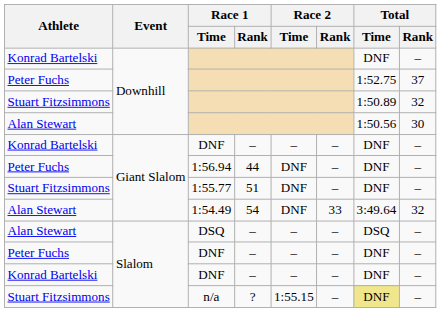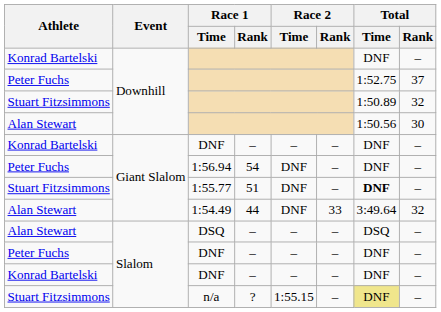1:56.94 | Race 1 / Rank: 44 -> 54
1:55.77 | Total / Time: normal -> bold
1:54.49 | Race 1 / Rank: 54 -> 44
